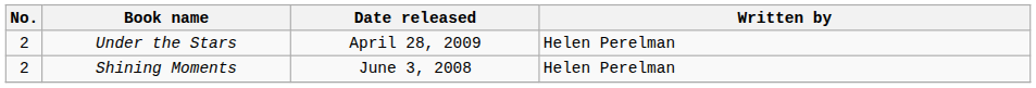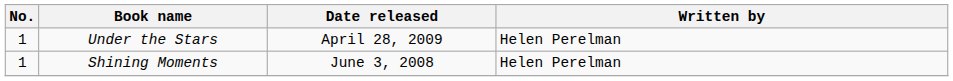Under the Stars | No.: 2 -> 1
Shining Moments | No.: 2 -> 1
